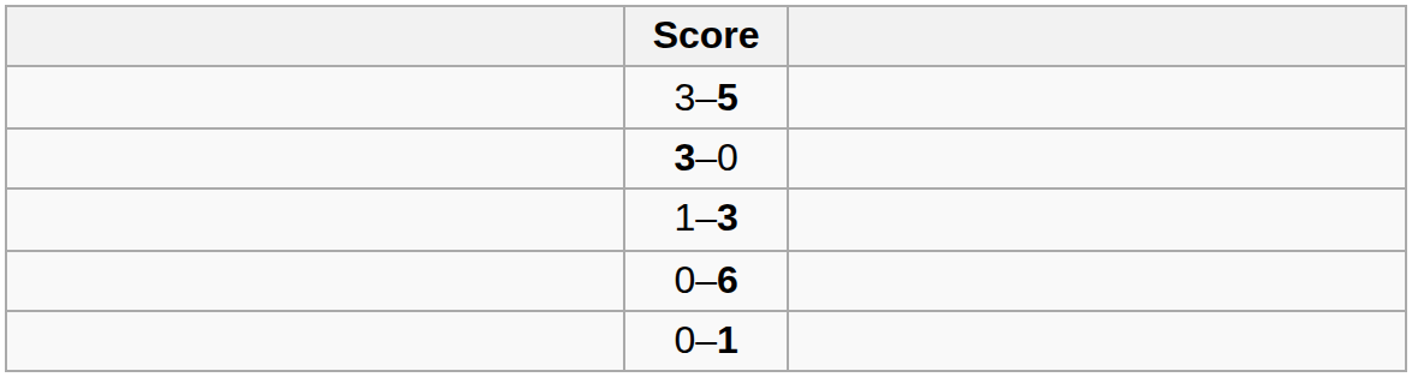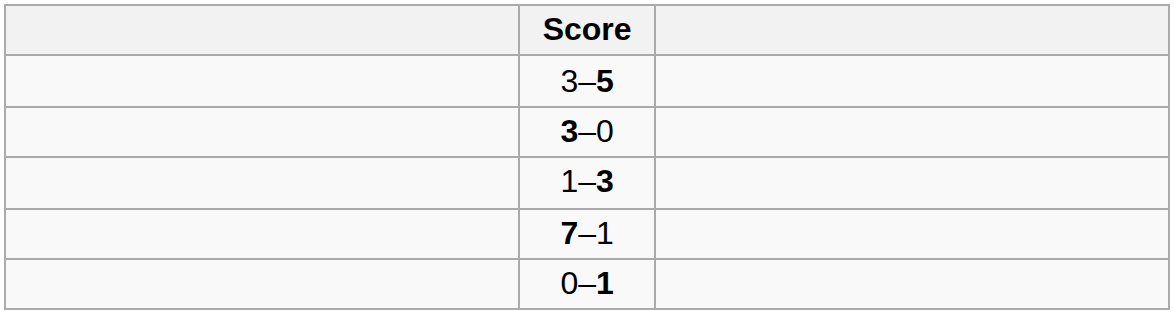- row: 0–6
+ row: 7–1
